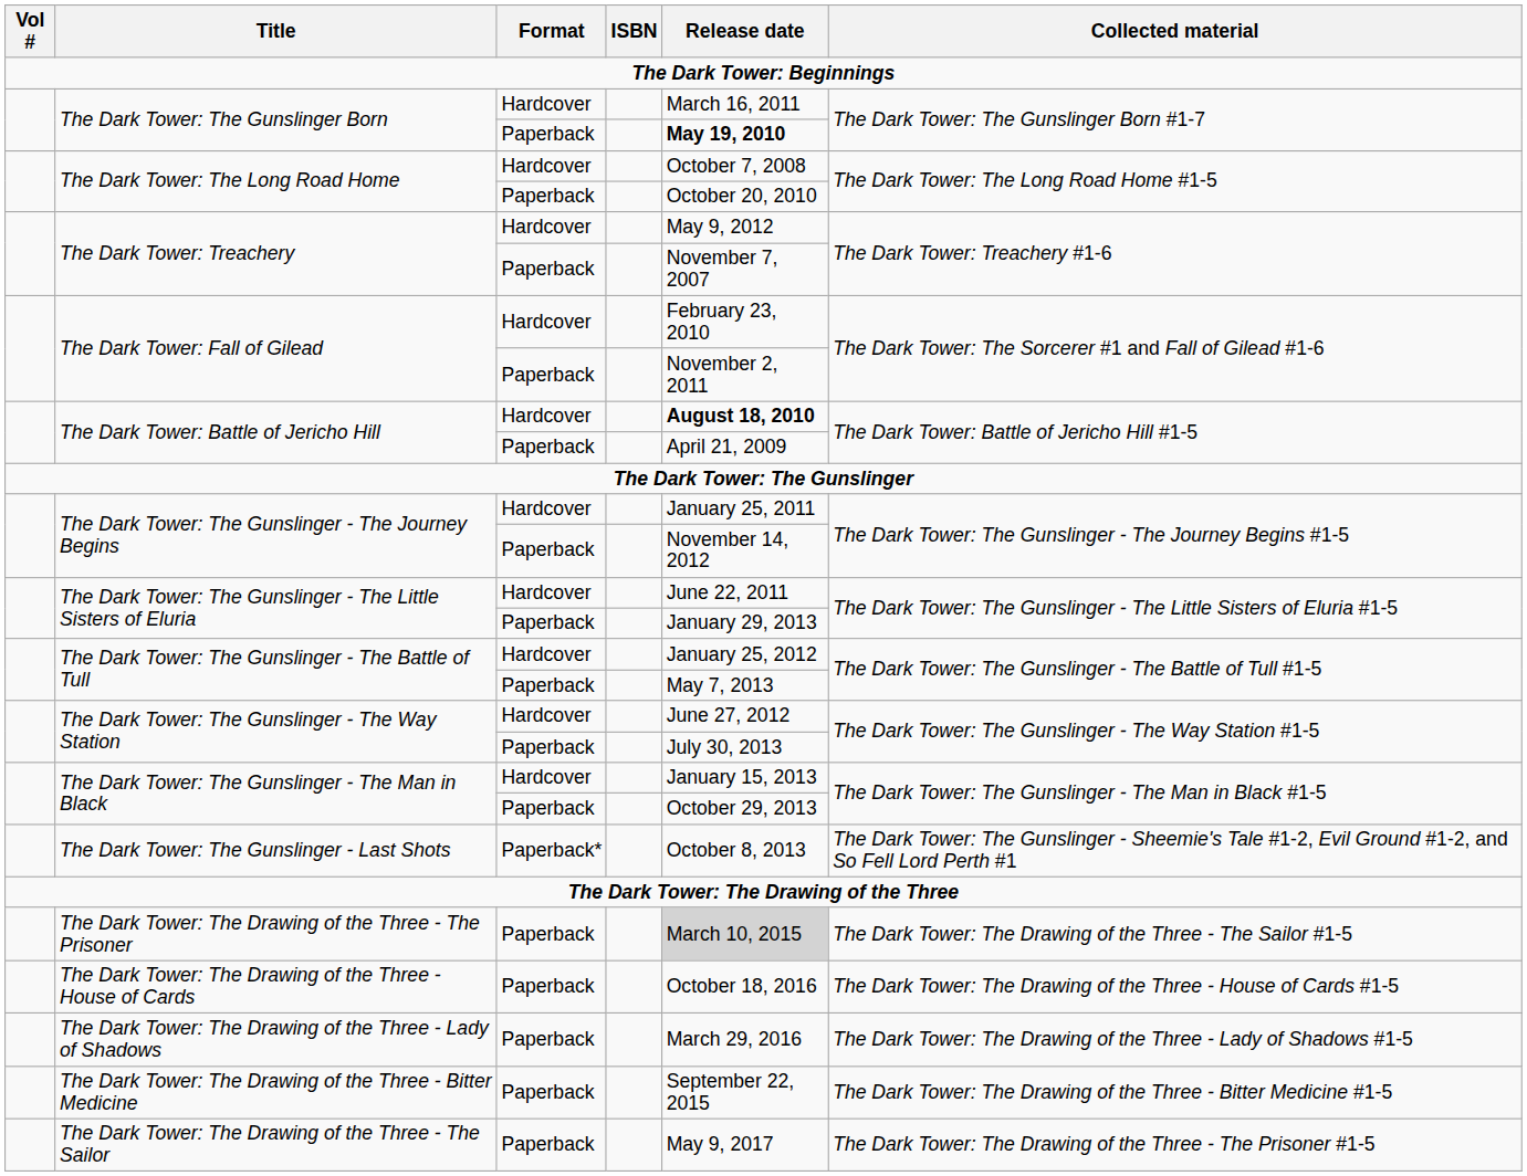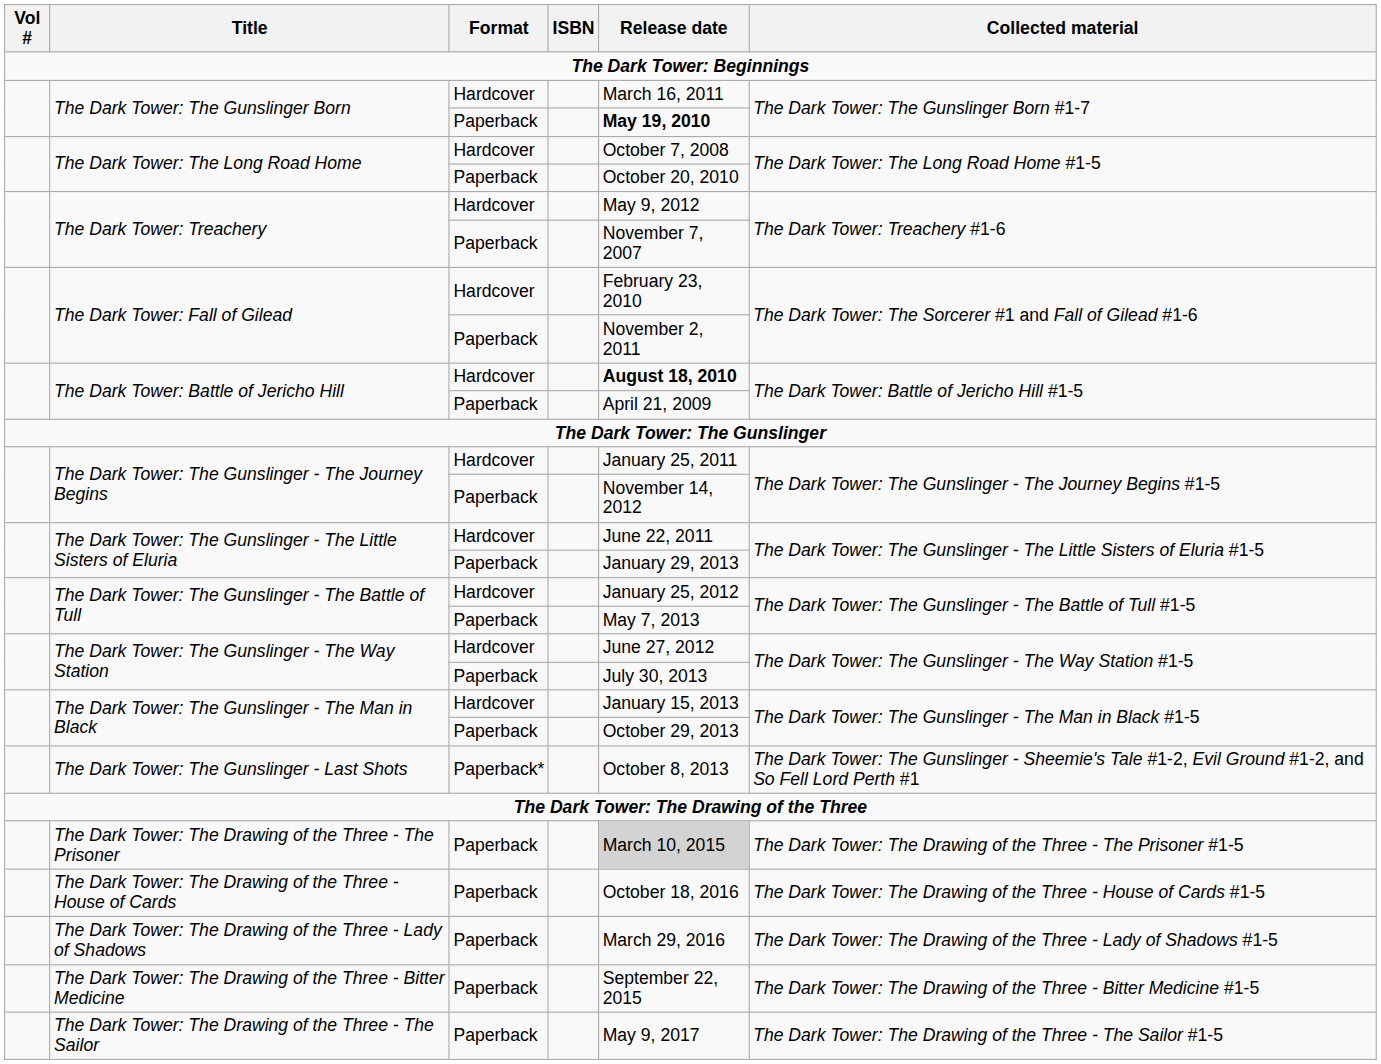The Dark Tower: The Drawing of the Three - The Prisoner | Collected material: The Dark Tower: The Drawing of the Three - The Sailor #1-5 -> The Dark Tower: The Drawing of the Three - The Prisoner #1-5
The Dark Tower: The Drawing of the Three - The Sailor | Collected material: The Dark Tower: The Drawing of the Three - The Prisoner #1-5 -> The Dark Tower: The Drawing of the Three - The Sailor #1-5
